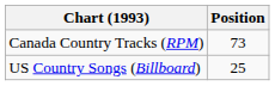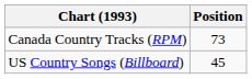US Country Songs (Billboard) | Position: 25 -> 45
